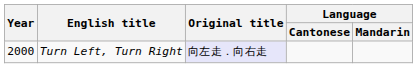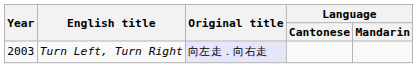Turn Left, Turn Right | Year: 2000 -> 2003
